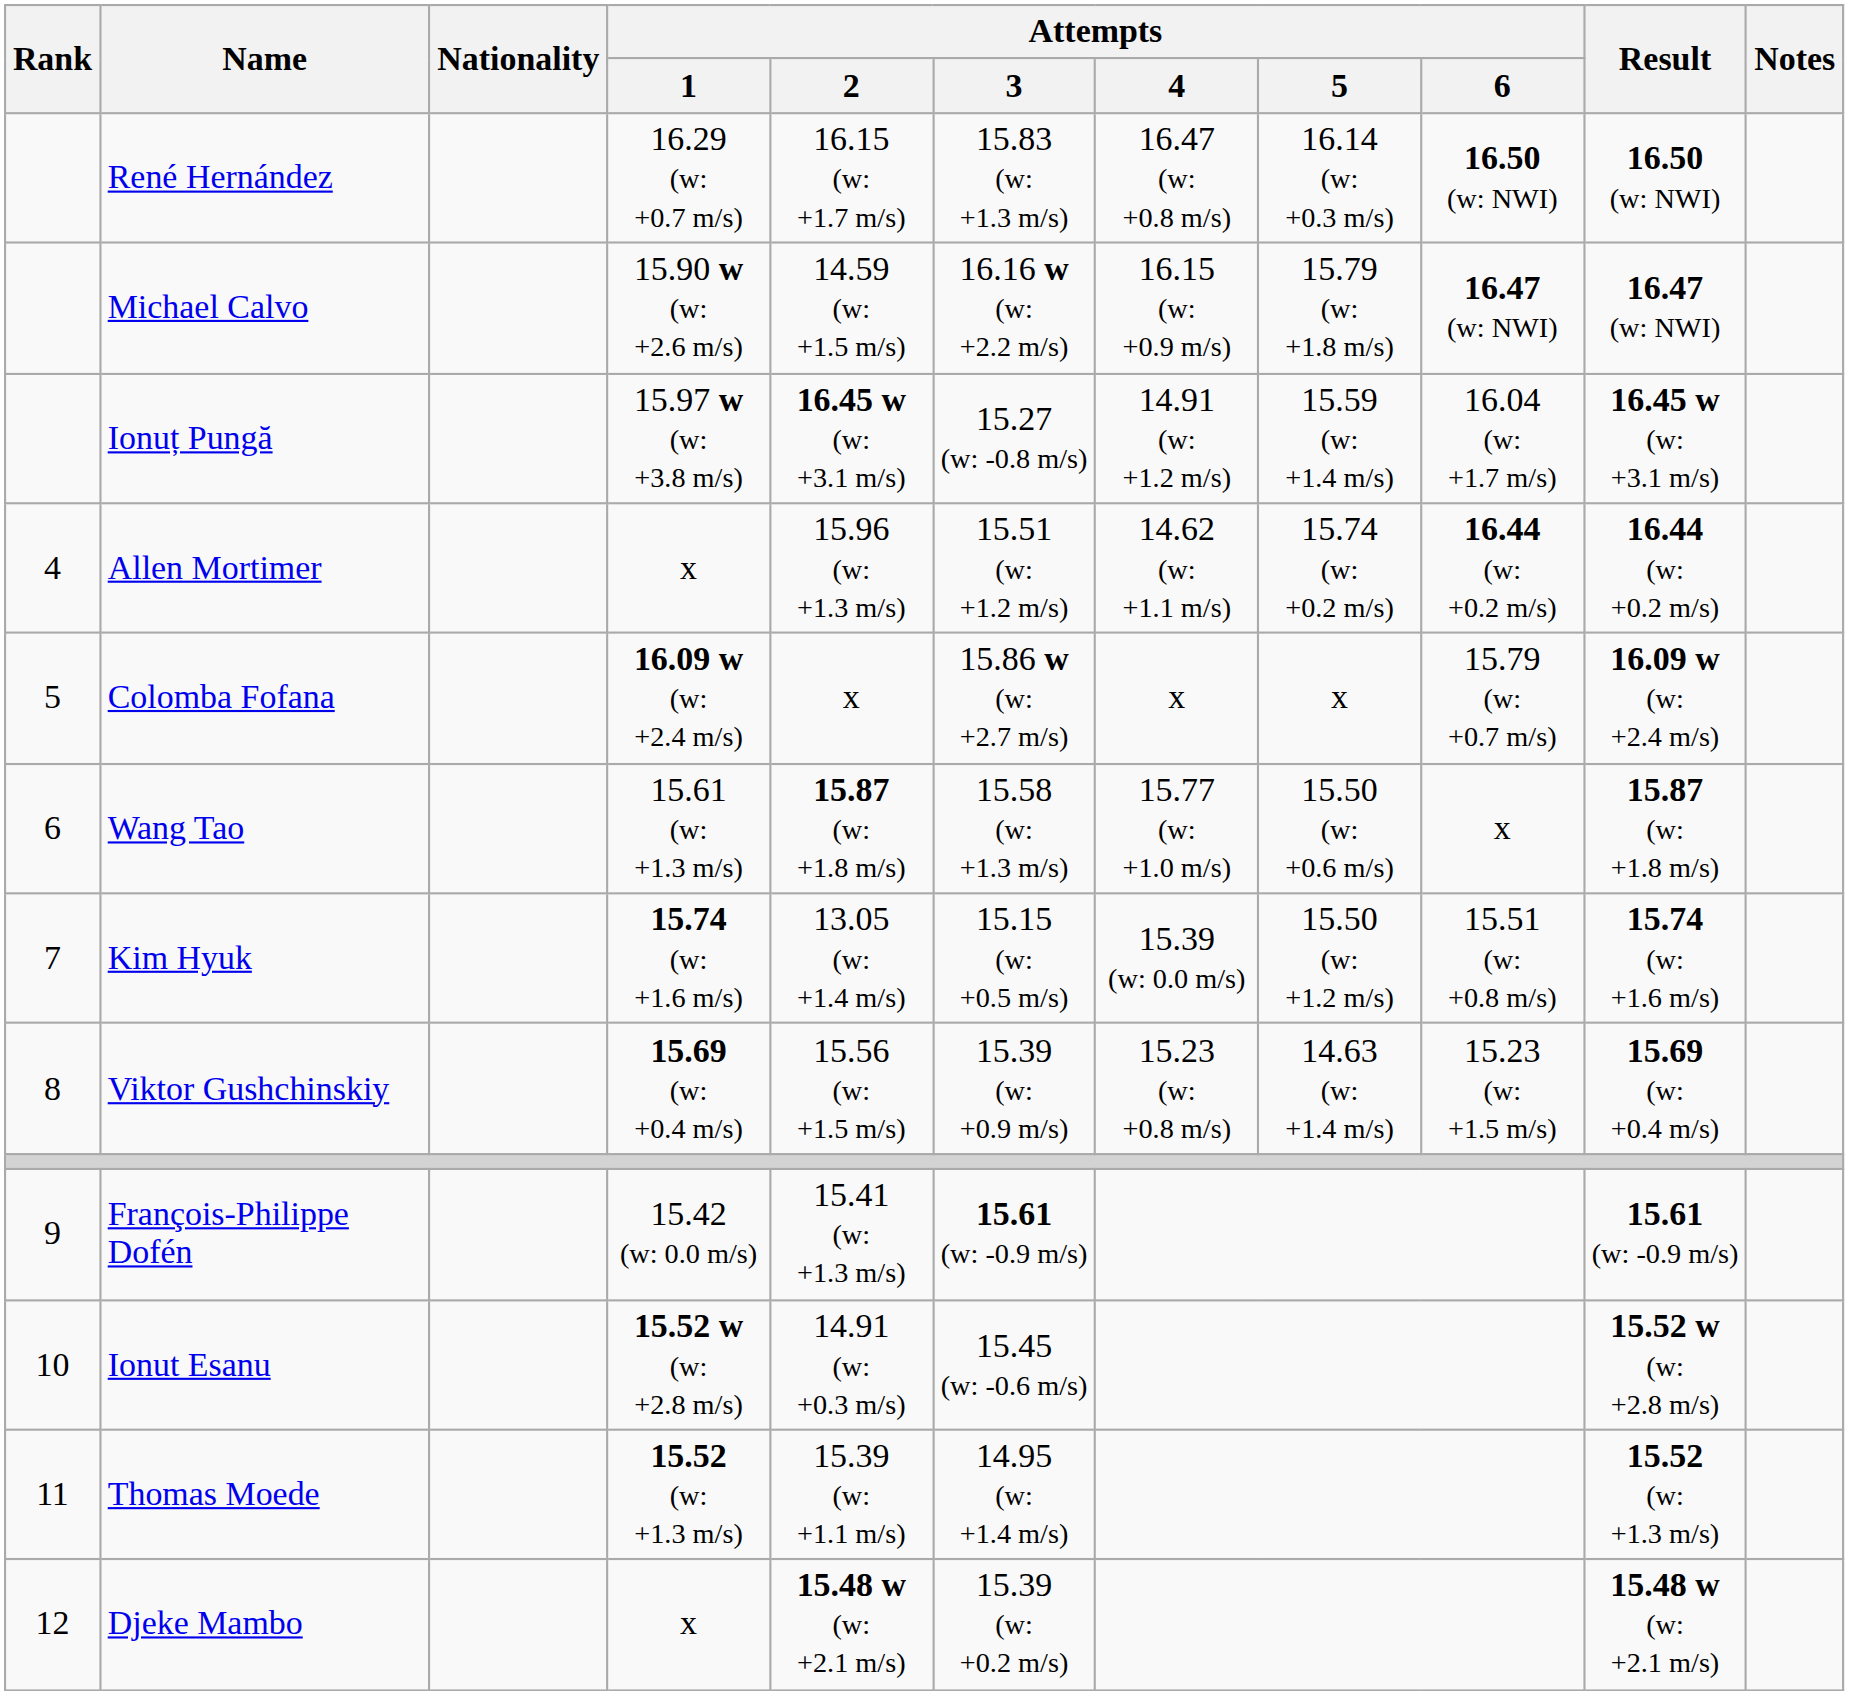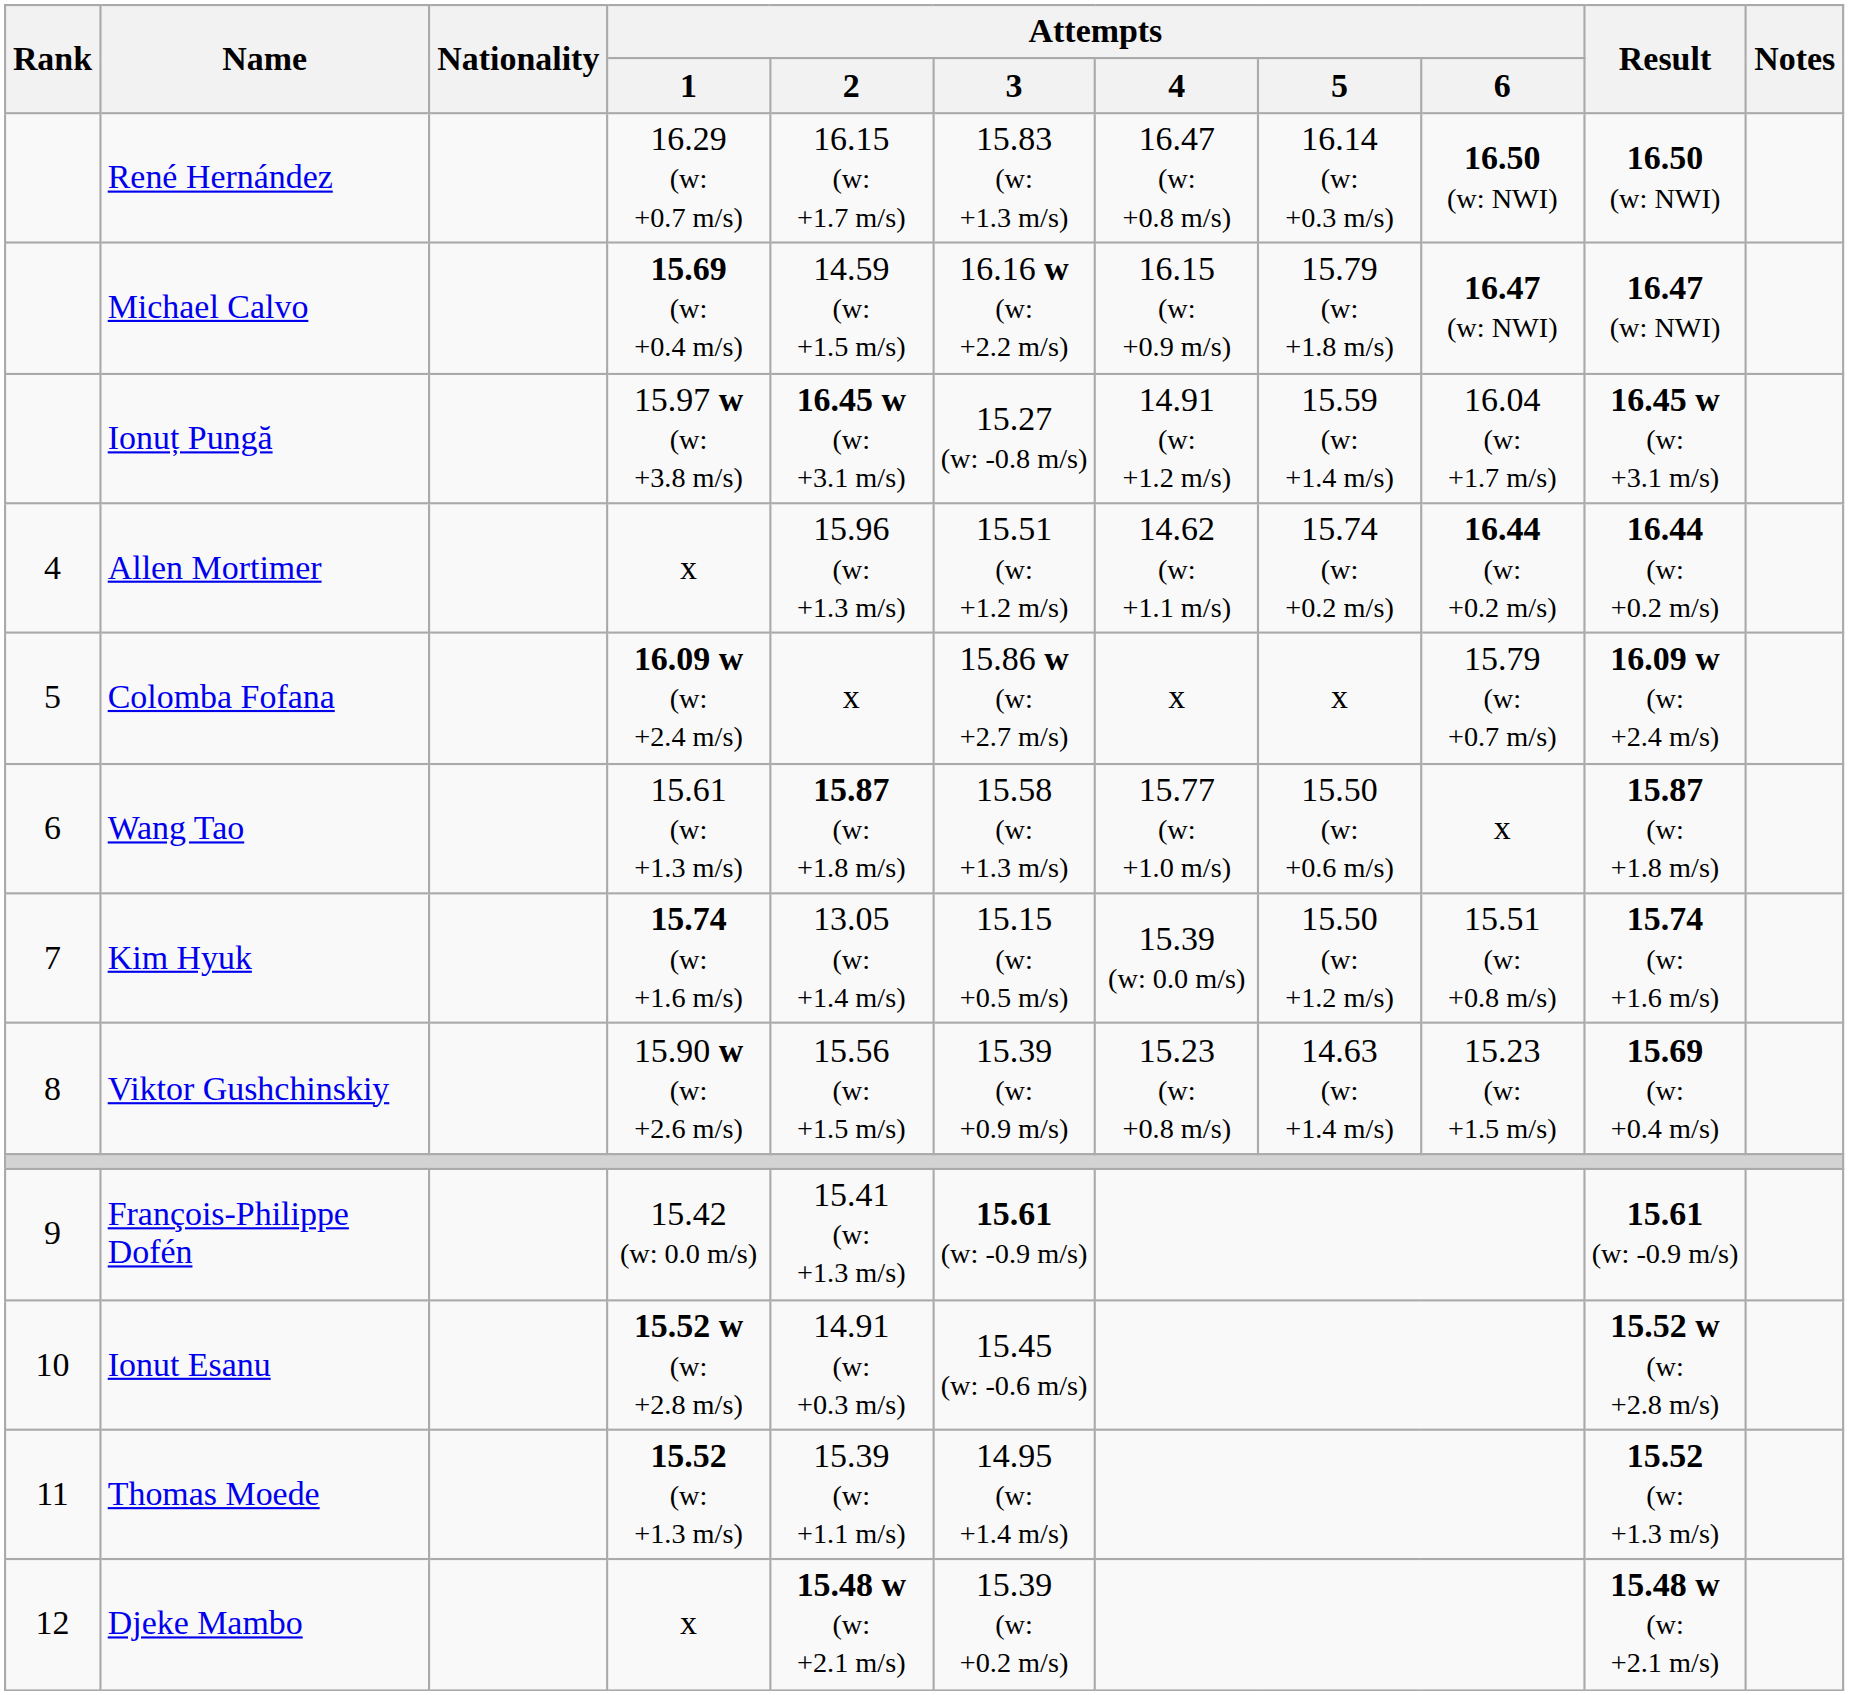Michael Calvo | Attempts / 1: 15.90 w (w: +2.6 m/s) -> 15.69 (w: +0.4 m/s)
Viktor Gushchinskiy | Attempts / 1: 15.69 (w: +0.4 m/s) -> 15.90 w (w: +2.6 m/s)
